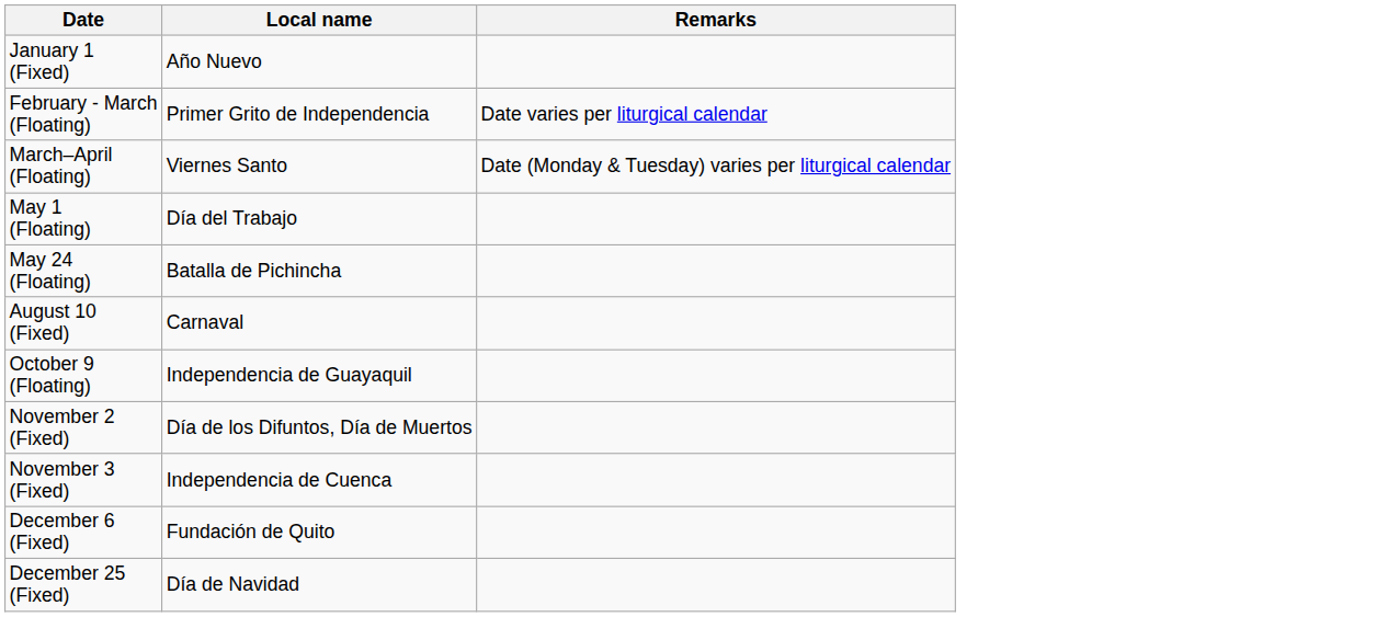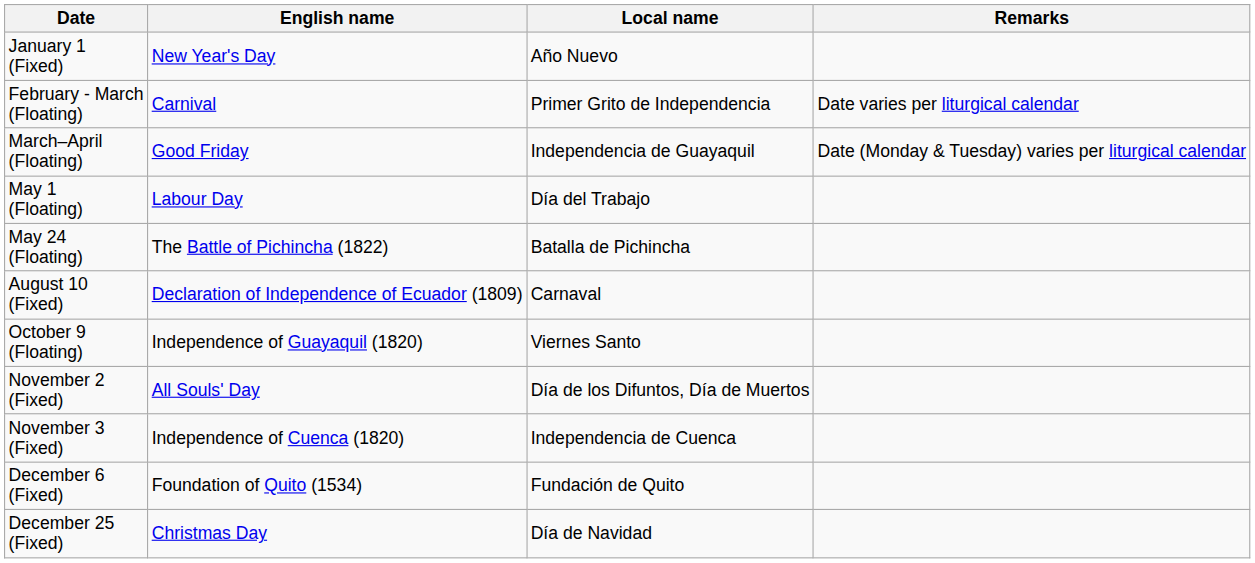+ column: English name | New Year's Day | Carnival | Good Friday | Labour Day | The Battle of Pichincha (1822) | Declaration of Independence of Ecuador (1809) | Independence of Guayaquil (1820) | All Souls' Day | Independence of Cuenca (1820) | Foundation of Quito (1534) | Christmas Day
March–April (Floating) | Local name: Viernes Santo -> Independencia de Guayaquil
October 9 (Floating) | Local name: Independencia de Guayaquil -> Viernes Santo
